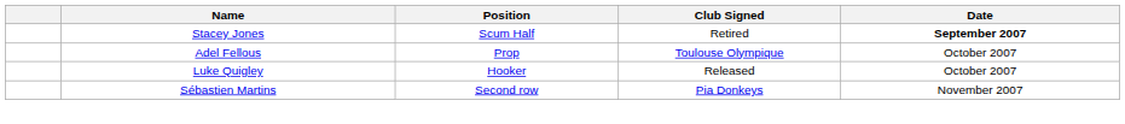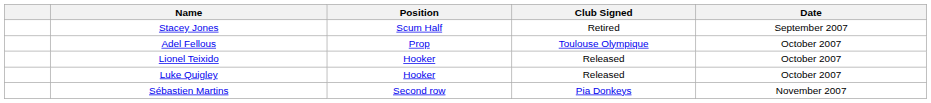Stacey Jones | Date: bold -> normal
+ row: Lionel Teixido | Hooker | Released | October 2007
